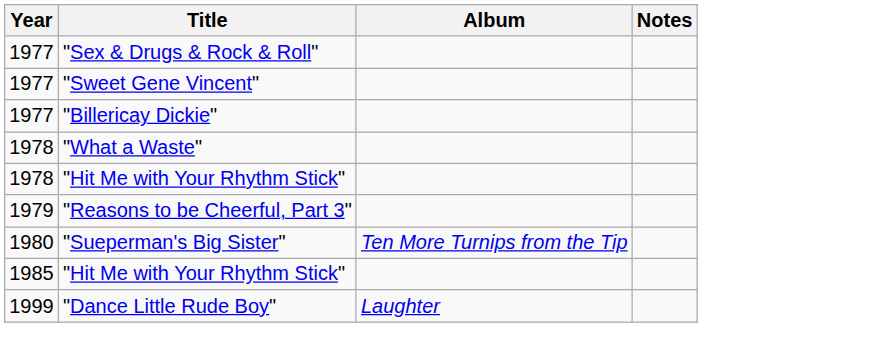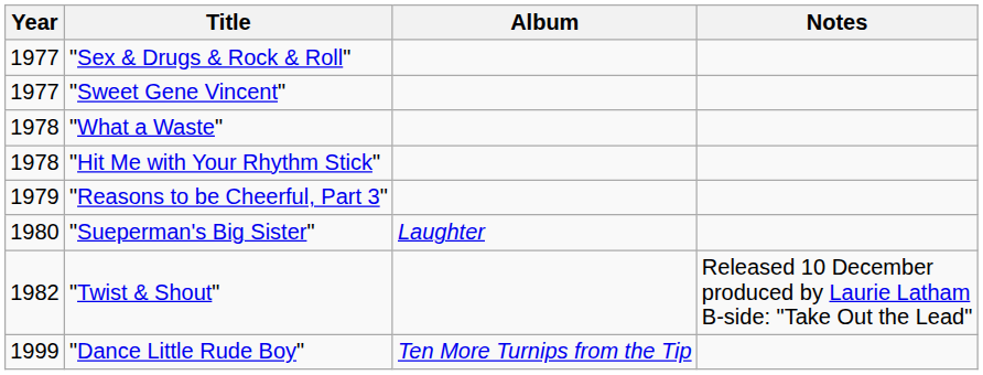- row: 1977 | "Billericay Dickie"
"Sueperman's Big Sister" | Album: Ten More Turnips from the Tip -> Laughter
+ row: 1982 | "Twist & Shout" | Released 10 December produced by Laurie Latham B-side: "Take Out the Lead"
- row: 1985 | "Hit Me with Your Rhythm Stick"
"Dance Little Rude Boy" | Album: Laughter -> Ten More Turnips from the Tip
